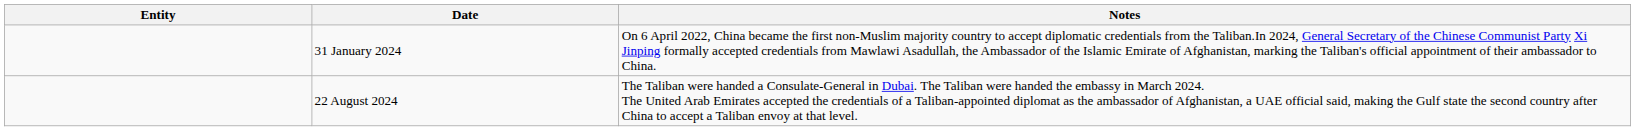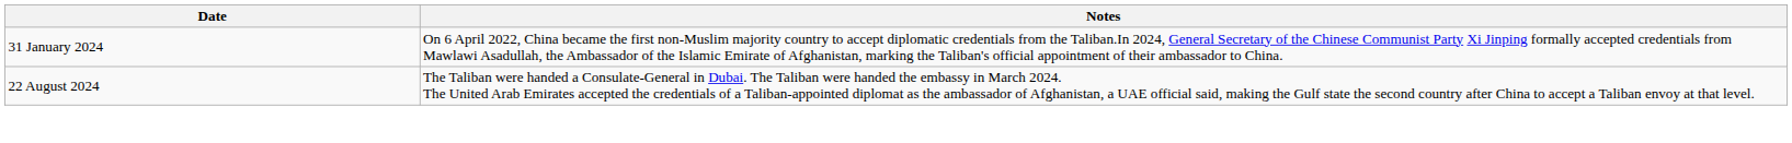- column: Entity
